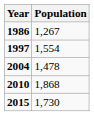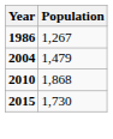- row: 1997 | 1,554
2004 | Population: 1,478 -> 1,479
